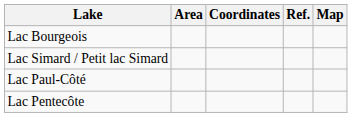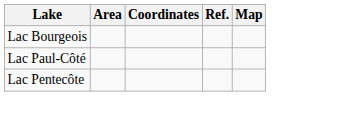- row: Lac Simard / Petit lac Simard
